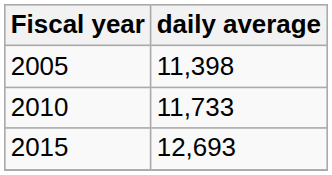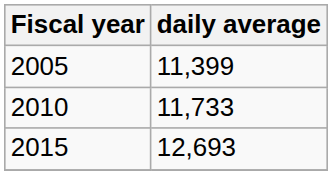2005 | daily average: 11,398 -> 11,399
